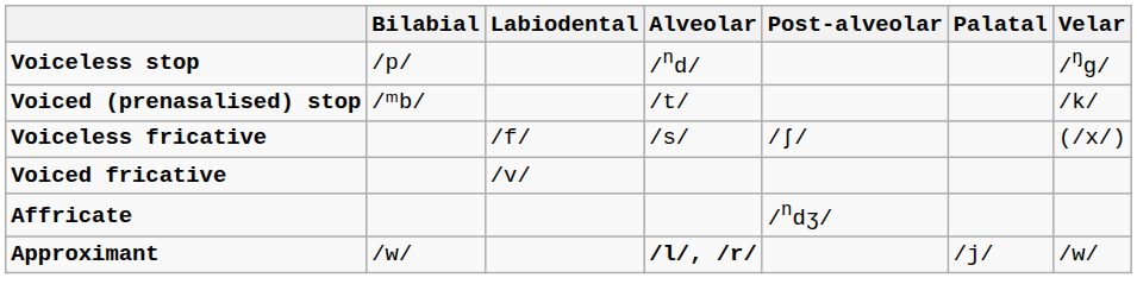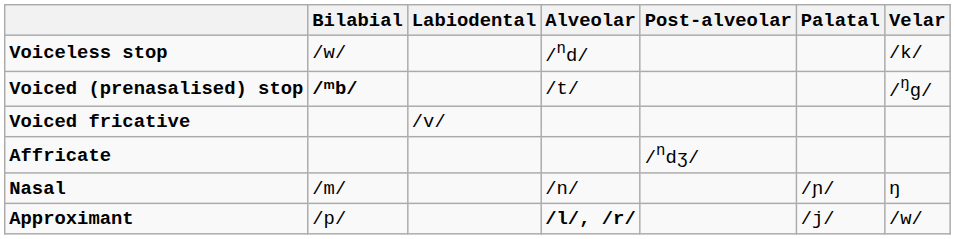Voiceless stop | Bilabial: /p/ -> /w/
Voiceless stop | Velar: /ŋg/ -> /k/
Voiced (prenasalised) stop | Bilabial: normal -> bold
Voiced (prenasalised) stop | Velar: /k/ -> /ŋg/
- row: Voiceless fricative | /f/ | /s/ | /ʃ/ | (/x/)
+ row: Nasal | /m/ | /n/ | /ɲ/ | ŋ
Approximant | Bilabial: /w/ -> /p/
